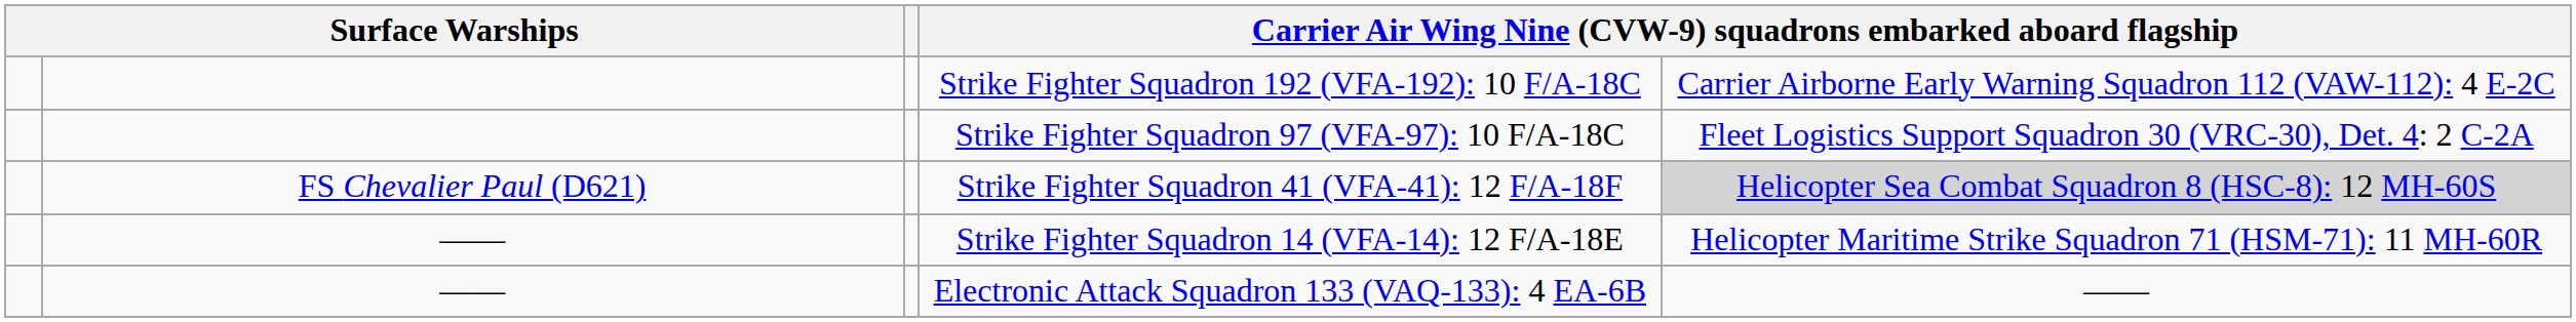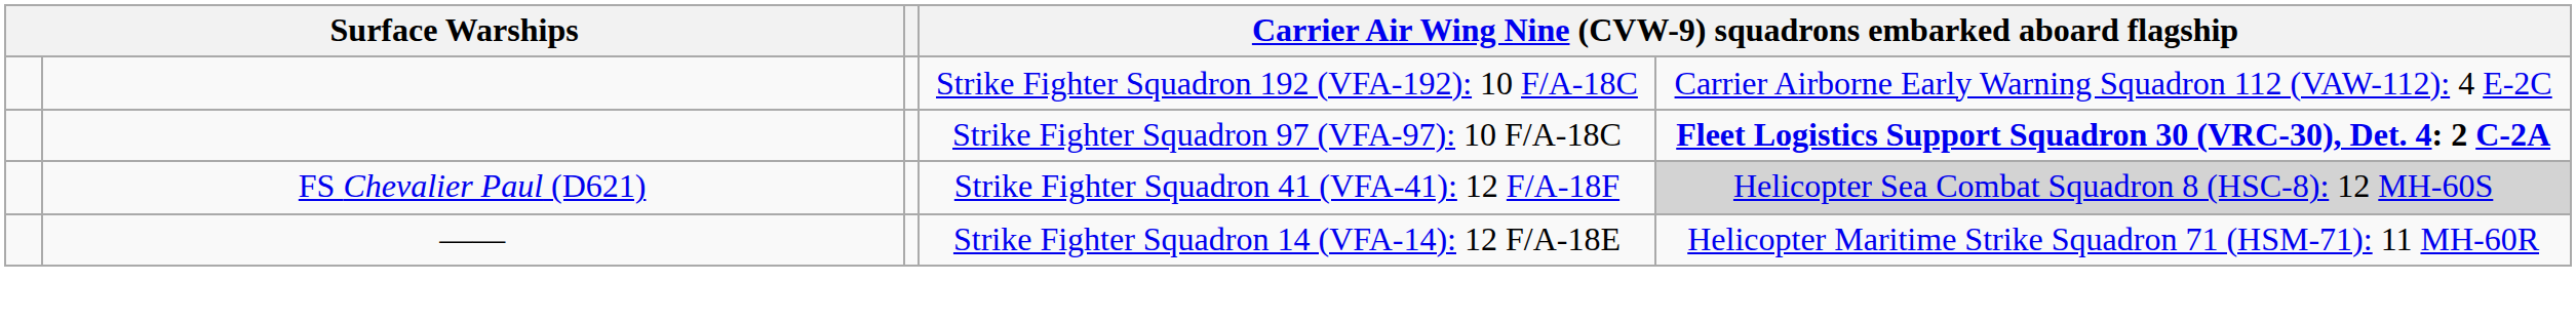Strike Fighter Squadron 97 (VFA-97): 10 F/A-18C | column 5: normal -> bold
- row: —— | Electronic Attack Squadron 133 (VAQ-133): 4 EA-6B | ——
